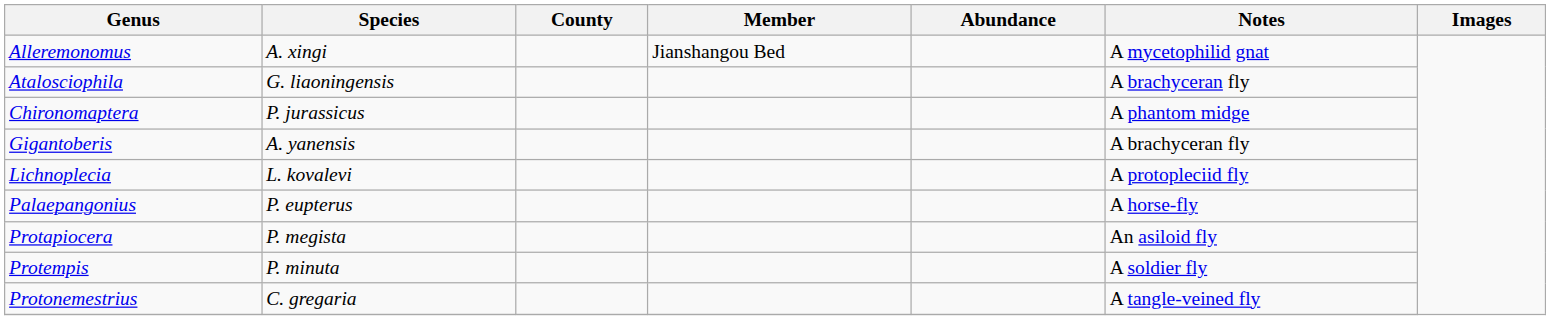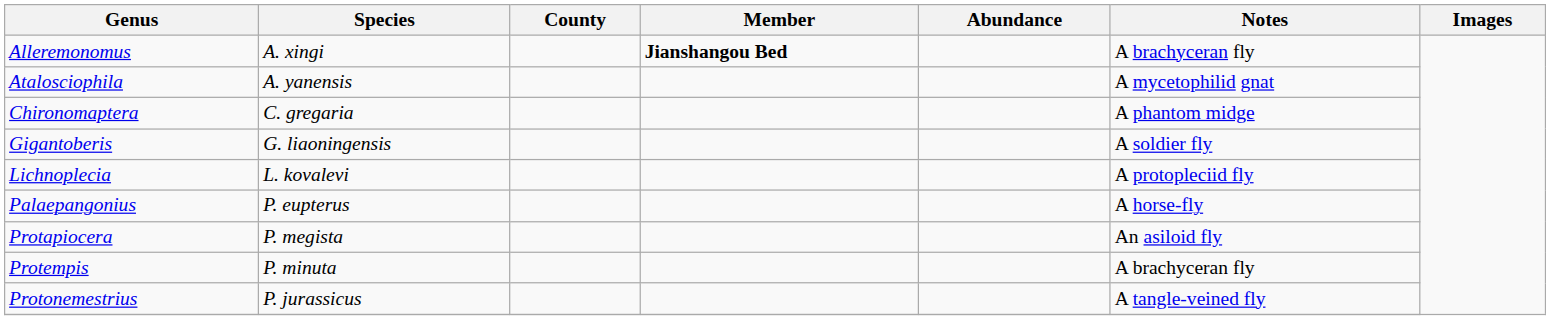Alleremonomus | Member: normal -> bold
Alleremonomus | Notes: A mycetophilid gnat -> A brachyceran fly
Atalosciophila | Species: G. liaoningensis -> A. yanensis
Atalosciophila | Notes: A brachyceran fly -> A mycetophilid gnat
Chironomaptera | Species: P. jurassicus -> C. gregaria
Gigantoberis | Species: A. yanensis -> G. liaoningensis
Gigantoberis | Notes: A brachyceran fly -> A soldier fly
Protempis | Notes: A soldier fly -> A brachyceran fly
Protonemestrius | Species: C. gregaria -> P. jurassicus
